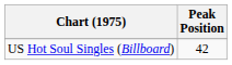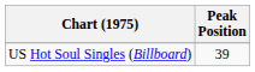US Hot Soul Singles (Billboard) | Peak Position: 42 -> 39
